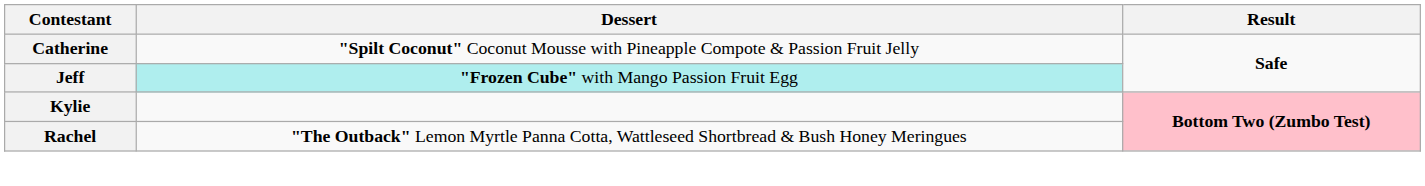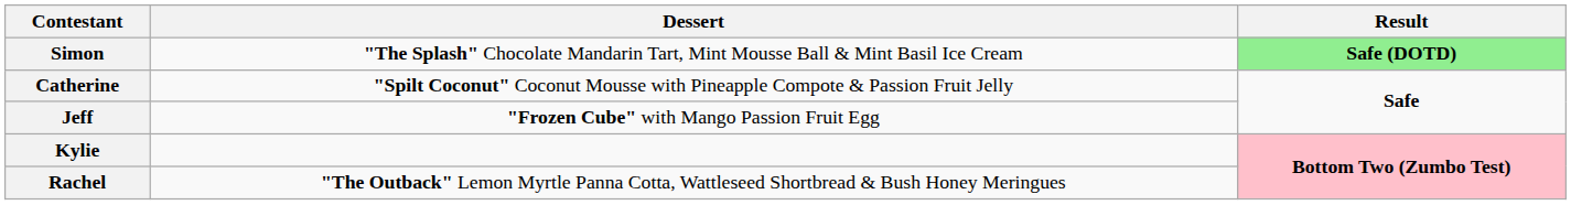+ row: Simon | "The Splash" Chocolate Mandarin Tart, Mint Mousse Ball & Mint Basil Ice Cream | Safe (DOTD)
Jeff | Dessert: paleturquoise background -> no background
